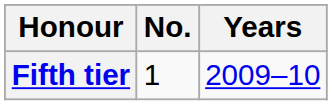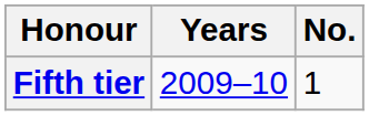columns swapped: No. <-> Years
